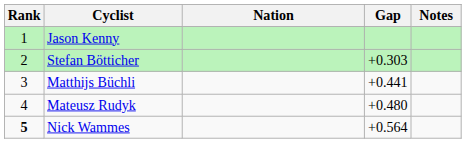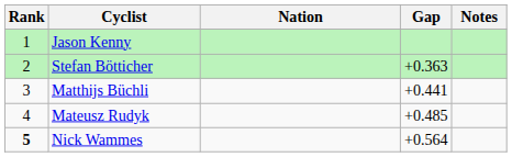Stefan Bötticher | Gap: +0.303 -> +0.363
Mateusz Rudyk | Gap: +0.480 -> +0.485
